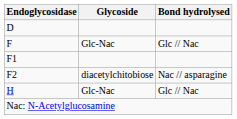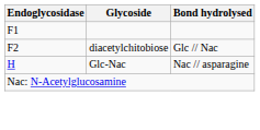- row: D
- row: F | Glc-Nac | Glc // Nac
F2 | Bond hydrolysed: Nac // asparagine -> Glc // Nac
H | Bond hydrolysed: Glc // Nac -> Nac // asparagine
